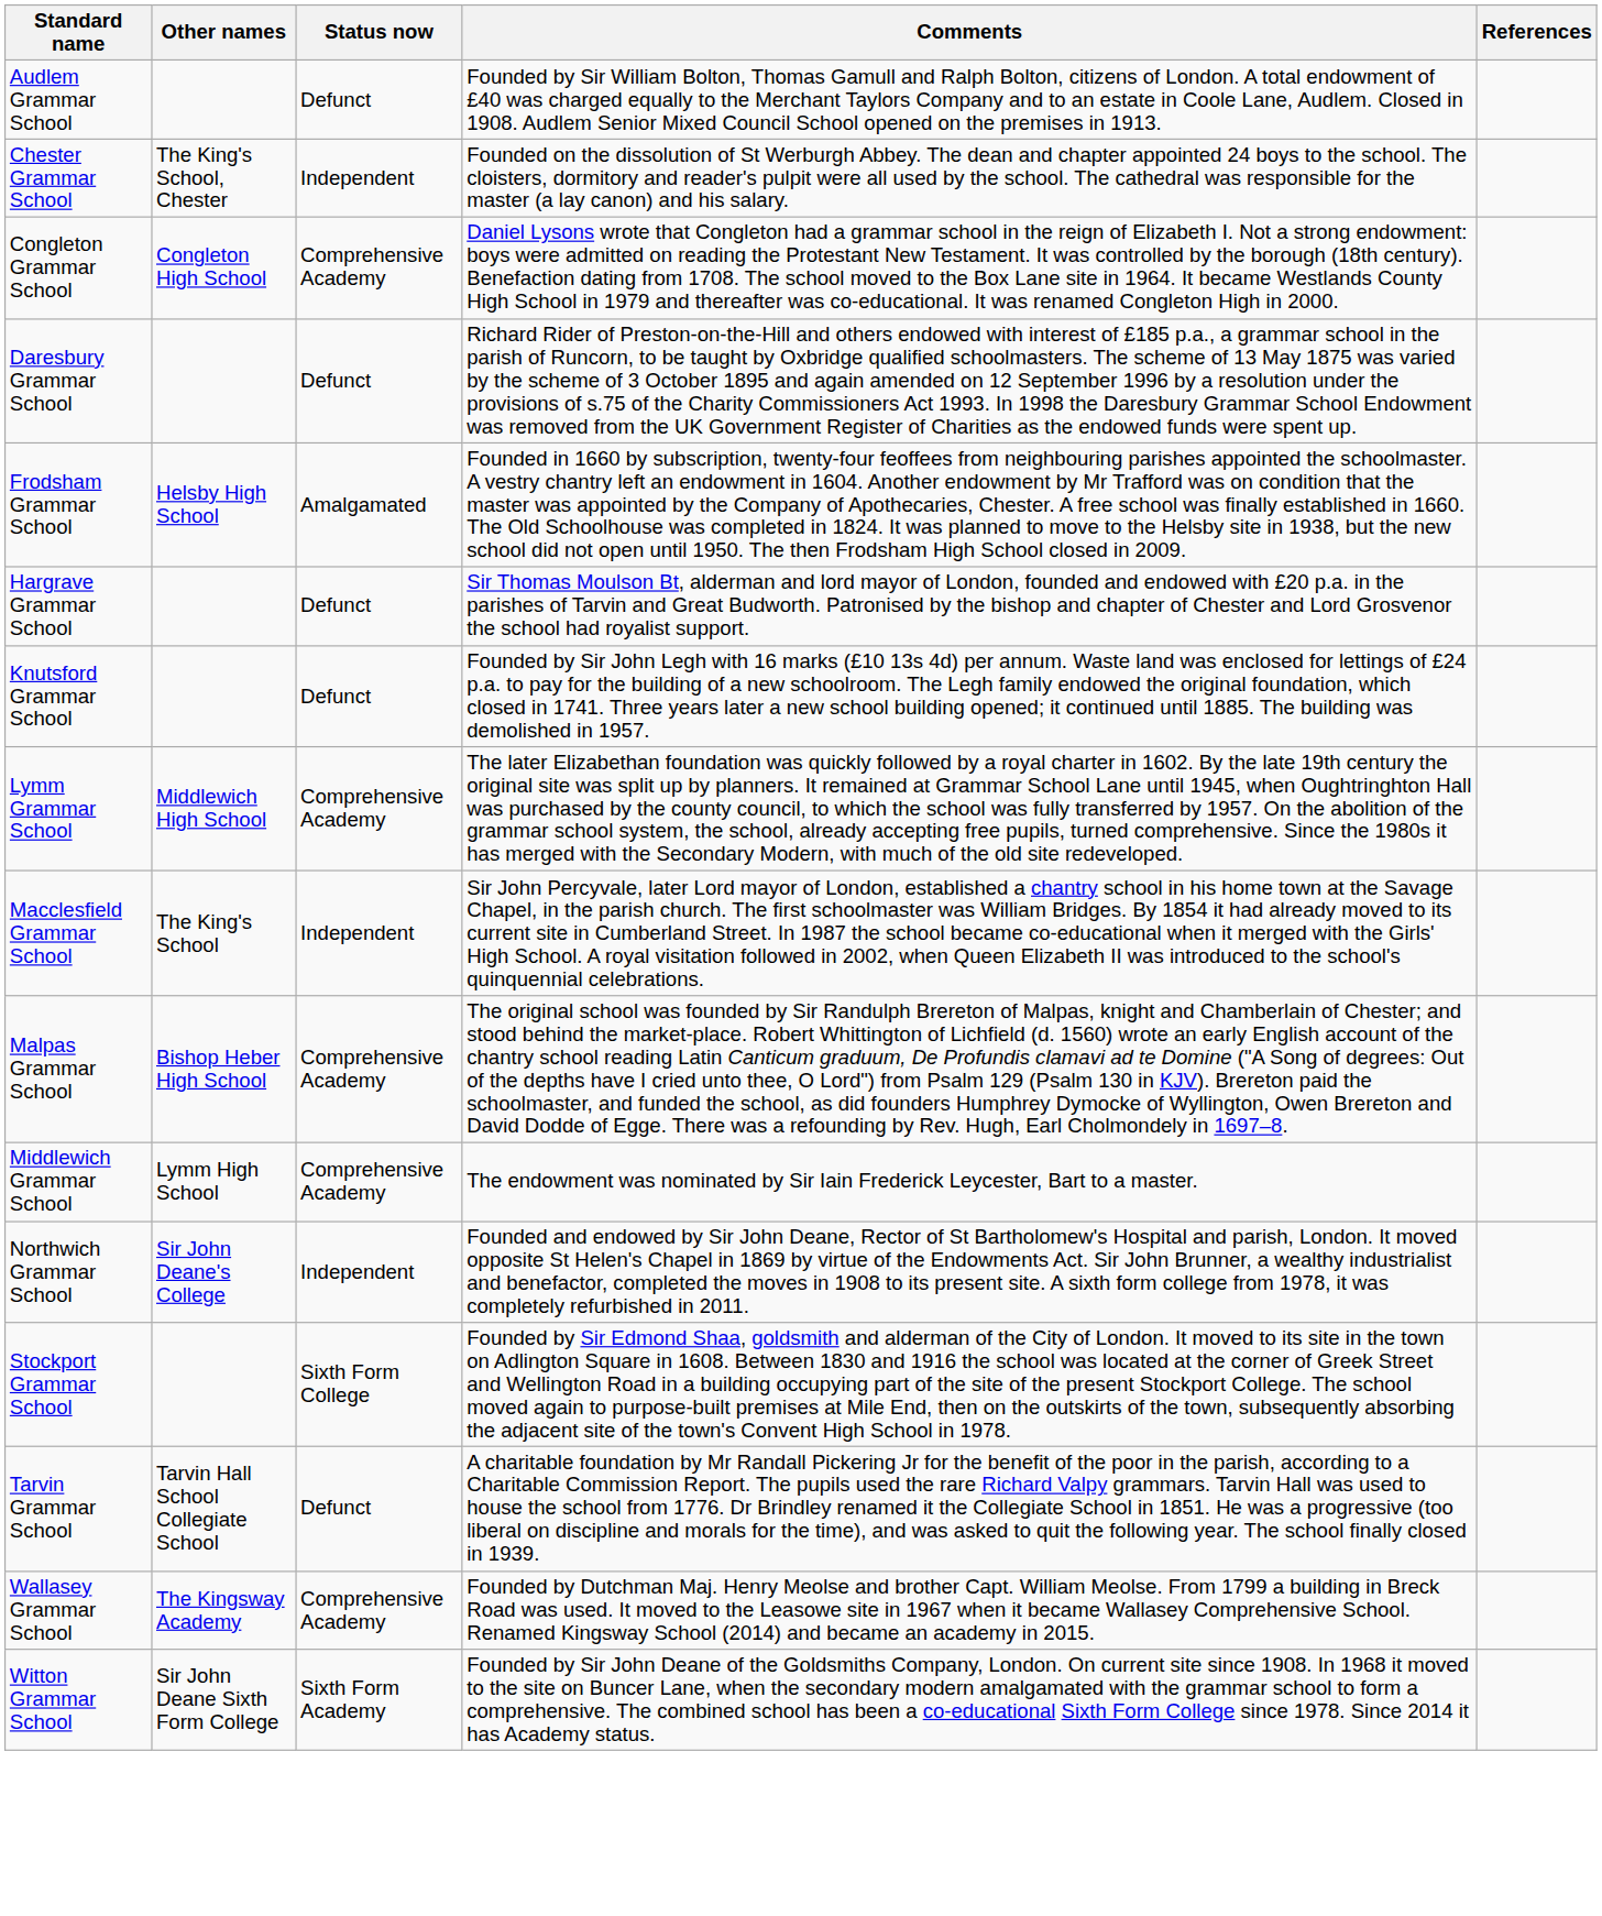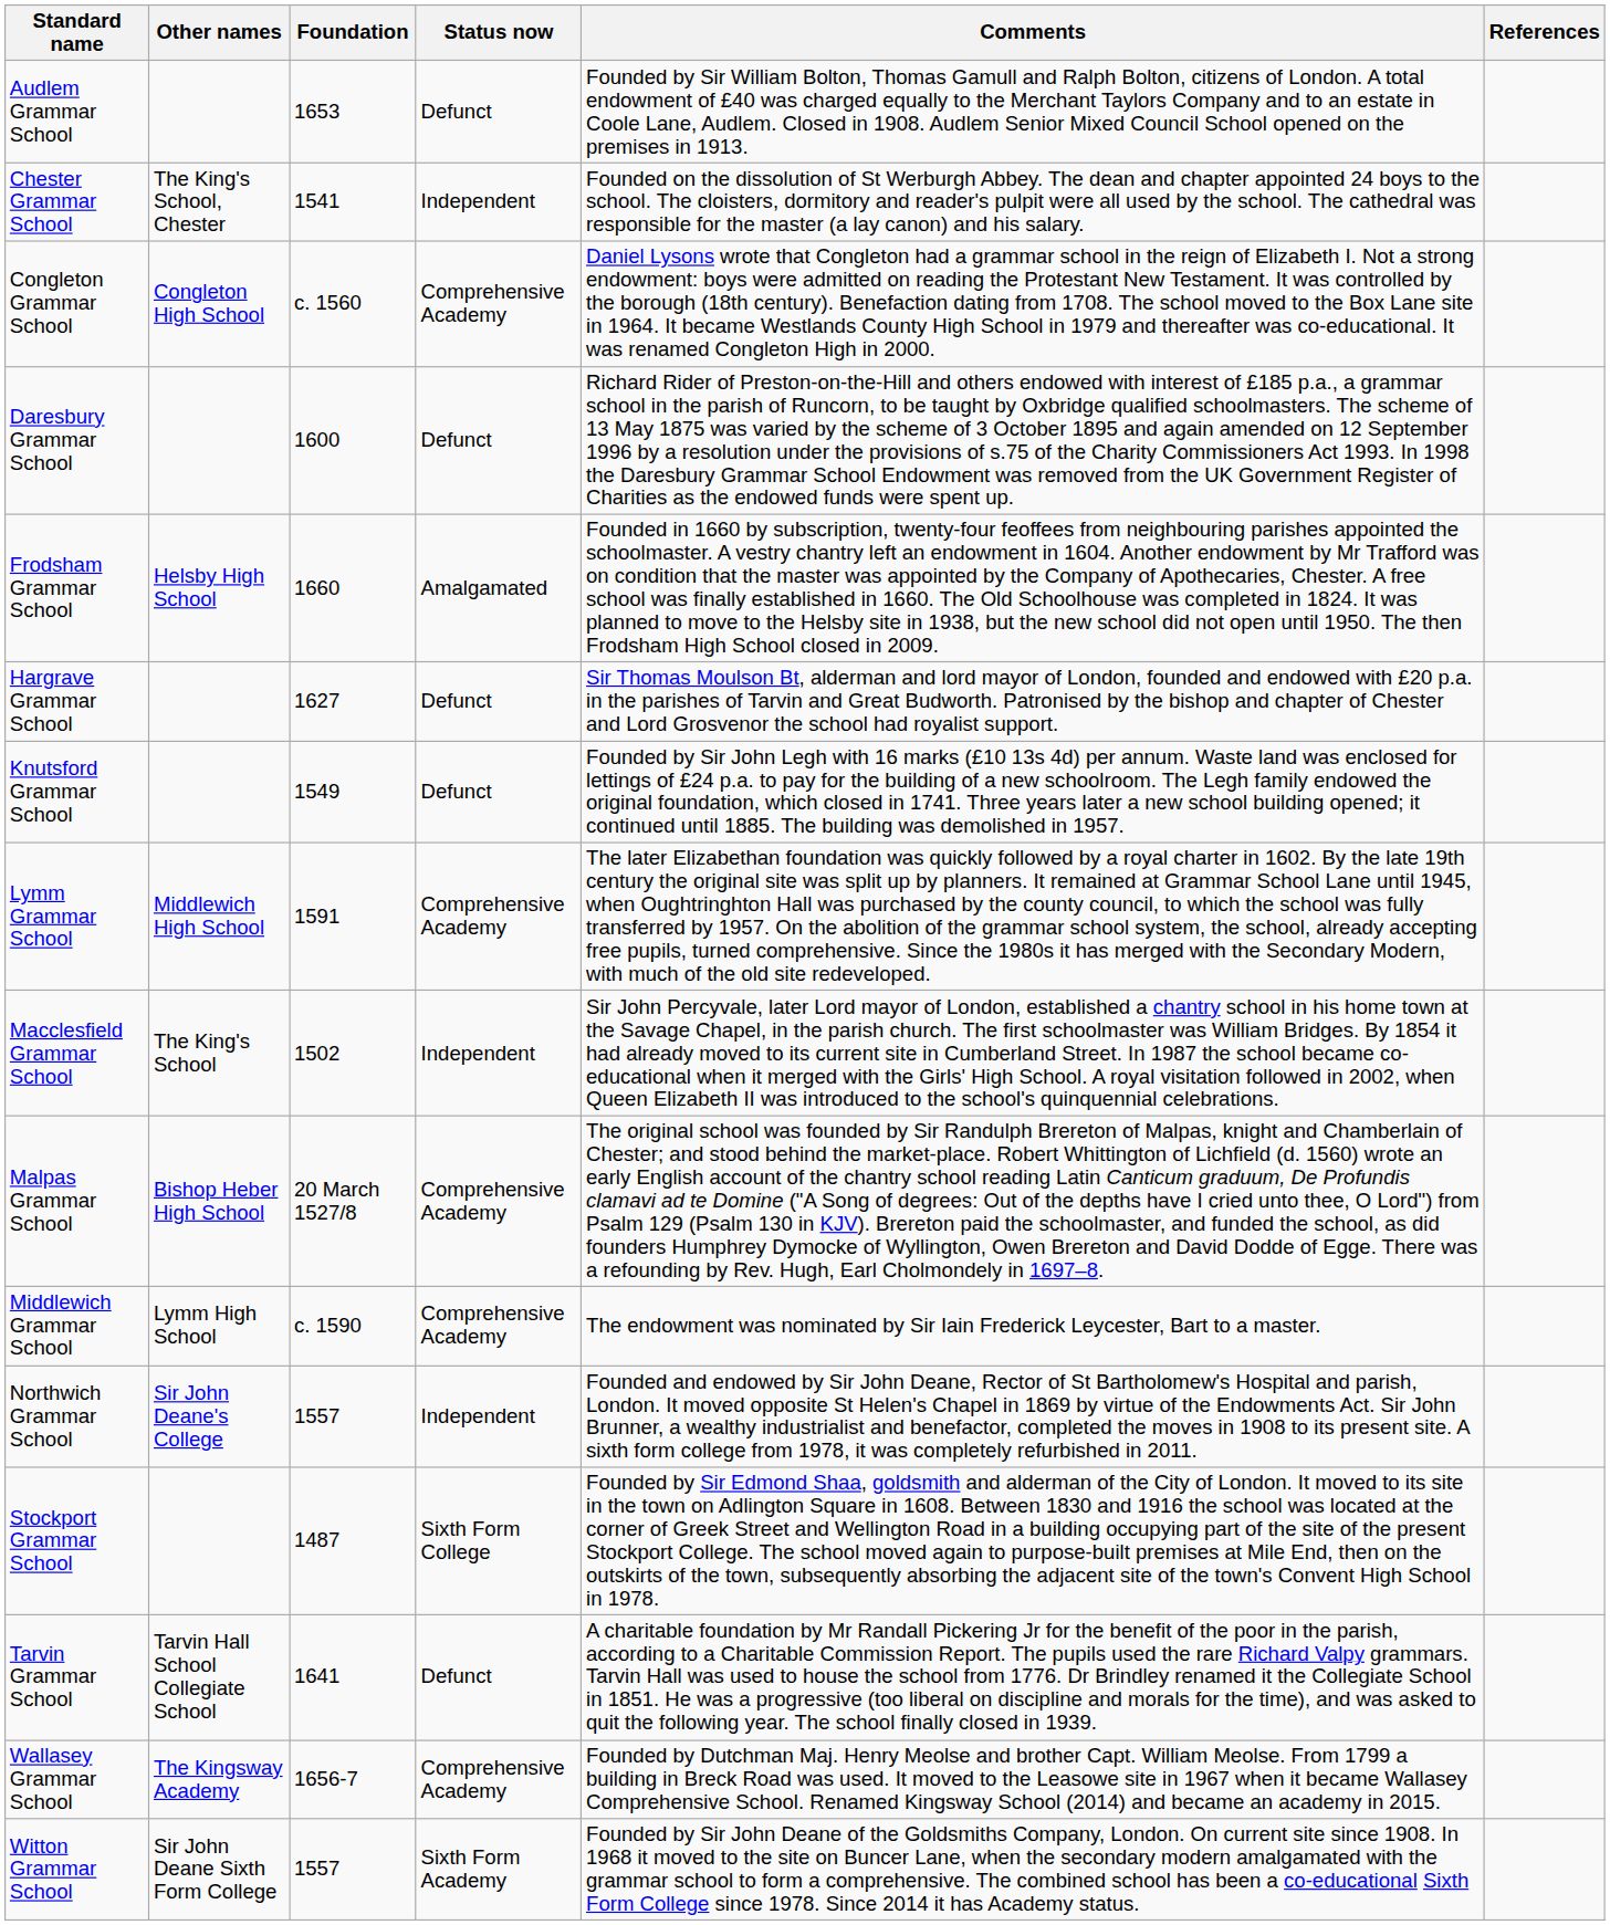+ column: Foundation | 1653 | 1541 | c. 1560 | 1600 | 1660 | 1627 | 1549 | 1591 | 1502 | 20 March 1527/8 | c. 1590 | 1557 | 1487 | 1641 | 1656-7 | 1557
